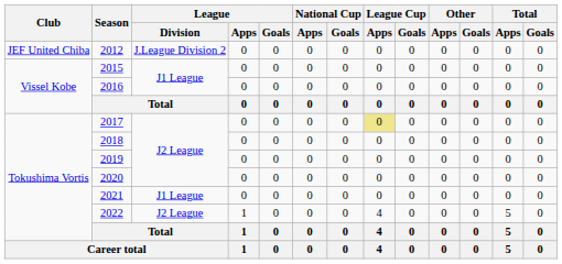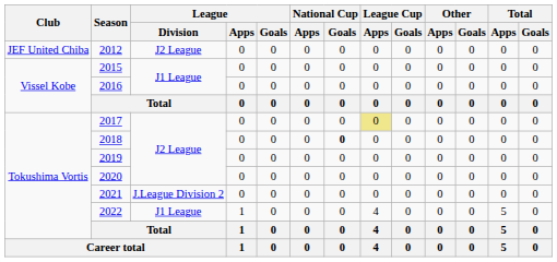2012 | League / Division: J.League Division 2 -> J2 League
2018 | National Cup / Goals: normal -> bold
2021 | League / Division: J1 League -> J.League Division 2
2022 | League / Division: J2 League -> J1 League
